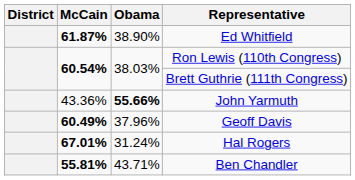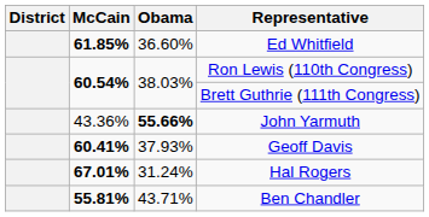Ed Whitfield | McCain: 61.87% -> 61.85%
Ed Whitfield | Obama: 38.90% -> 36.60%
Geoff Davis | McCain: 60.49% -> 60.41%
Geoff Davis | Obama: 37.96% -> 37.93%
